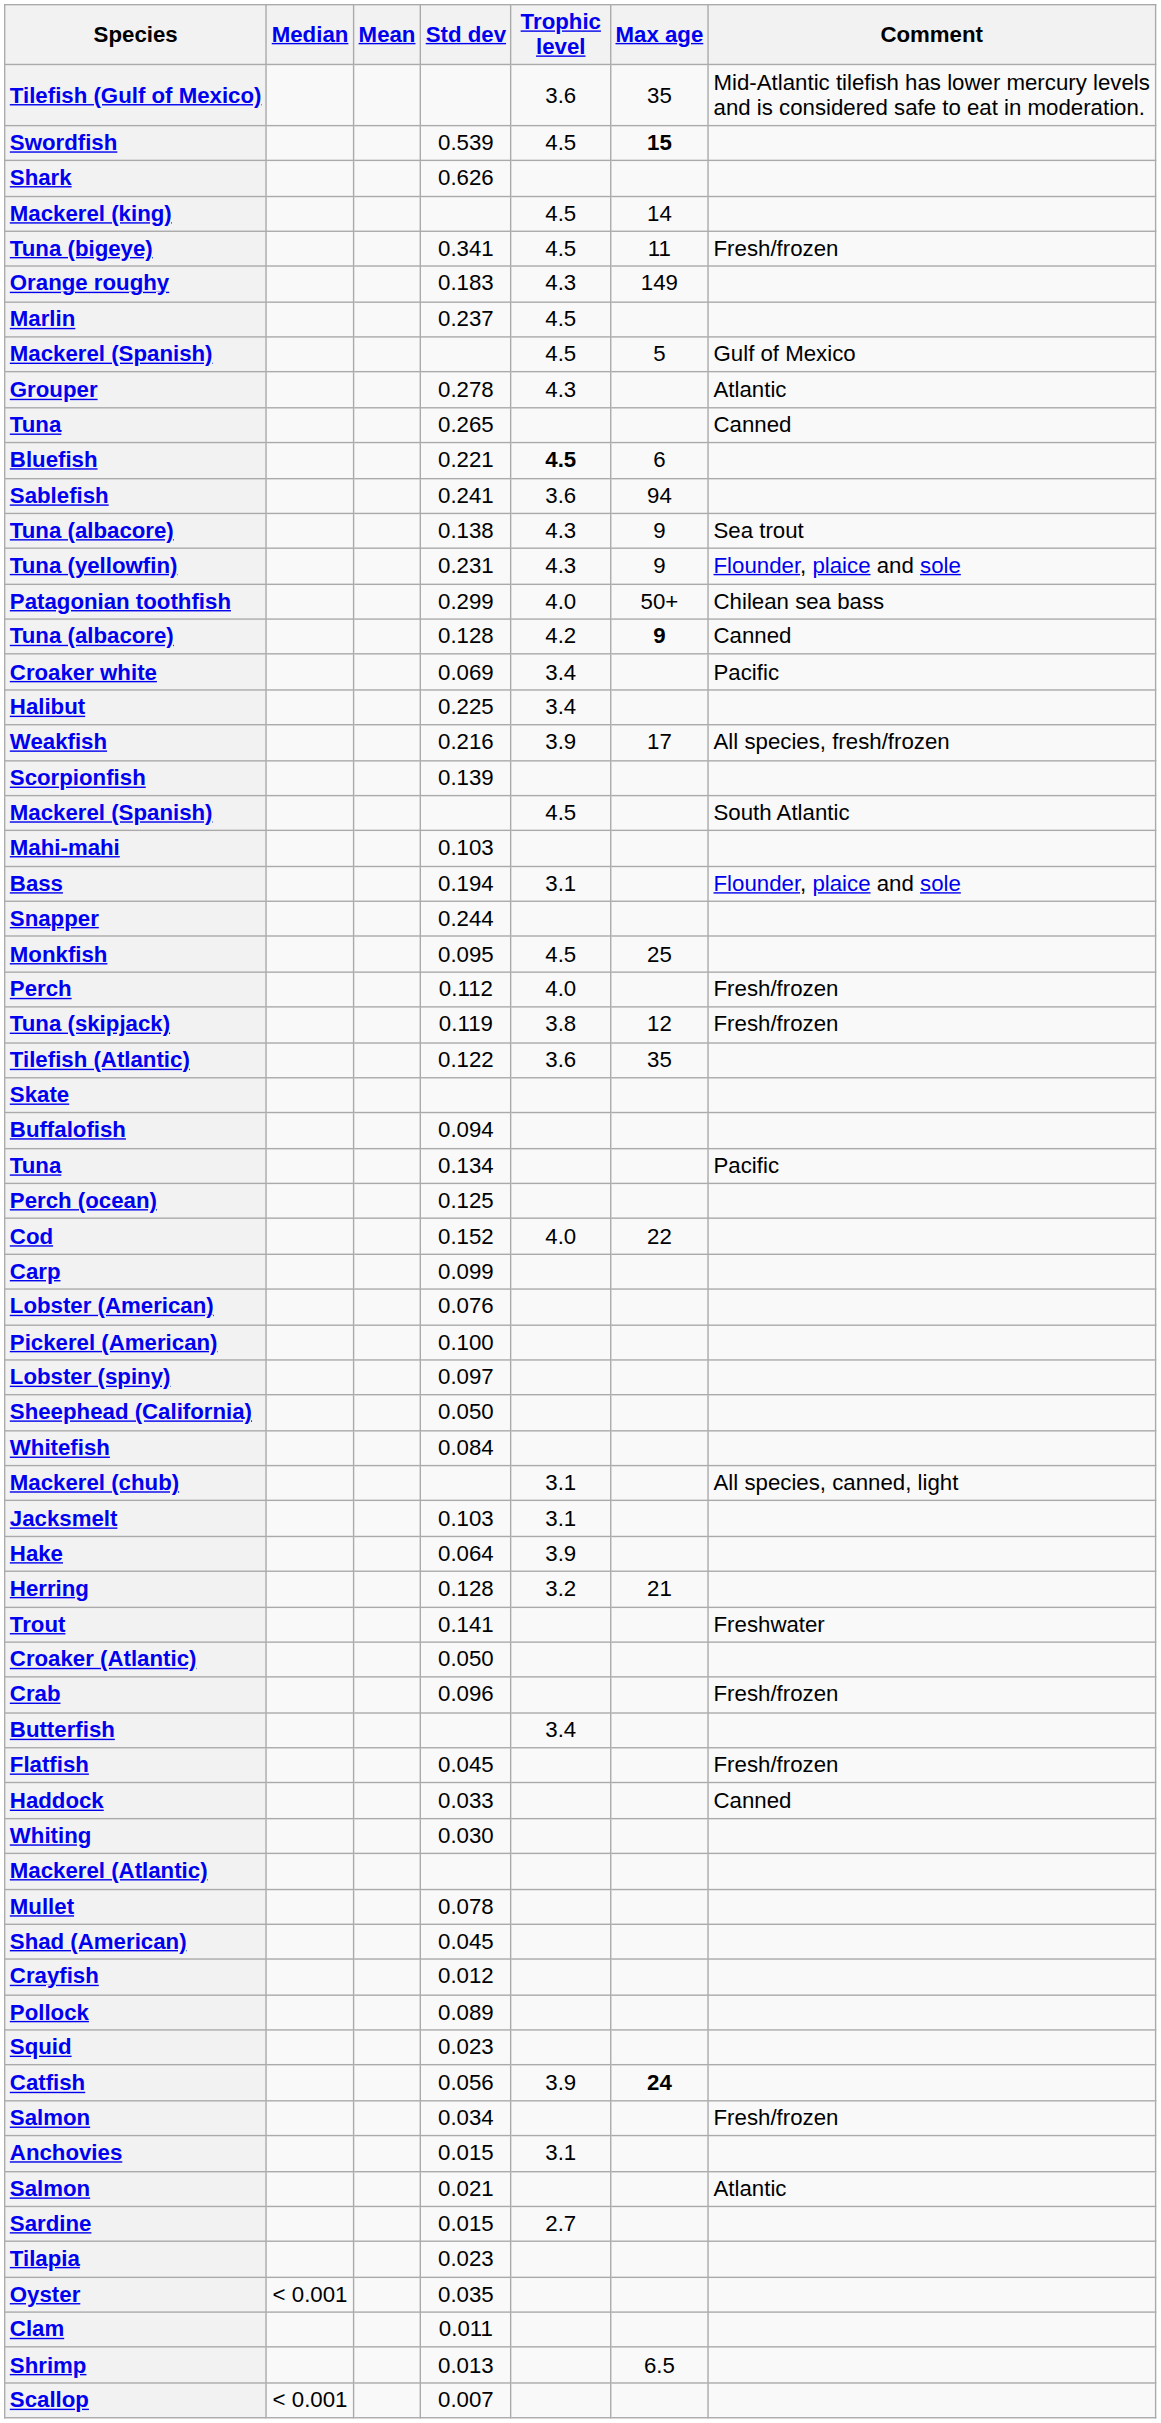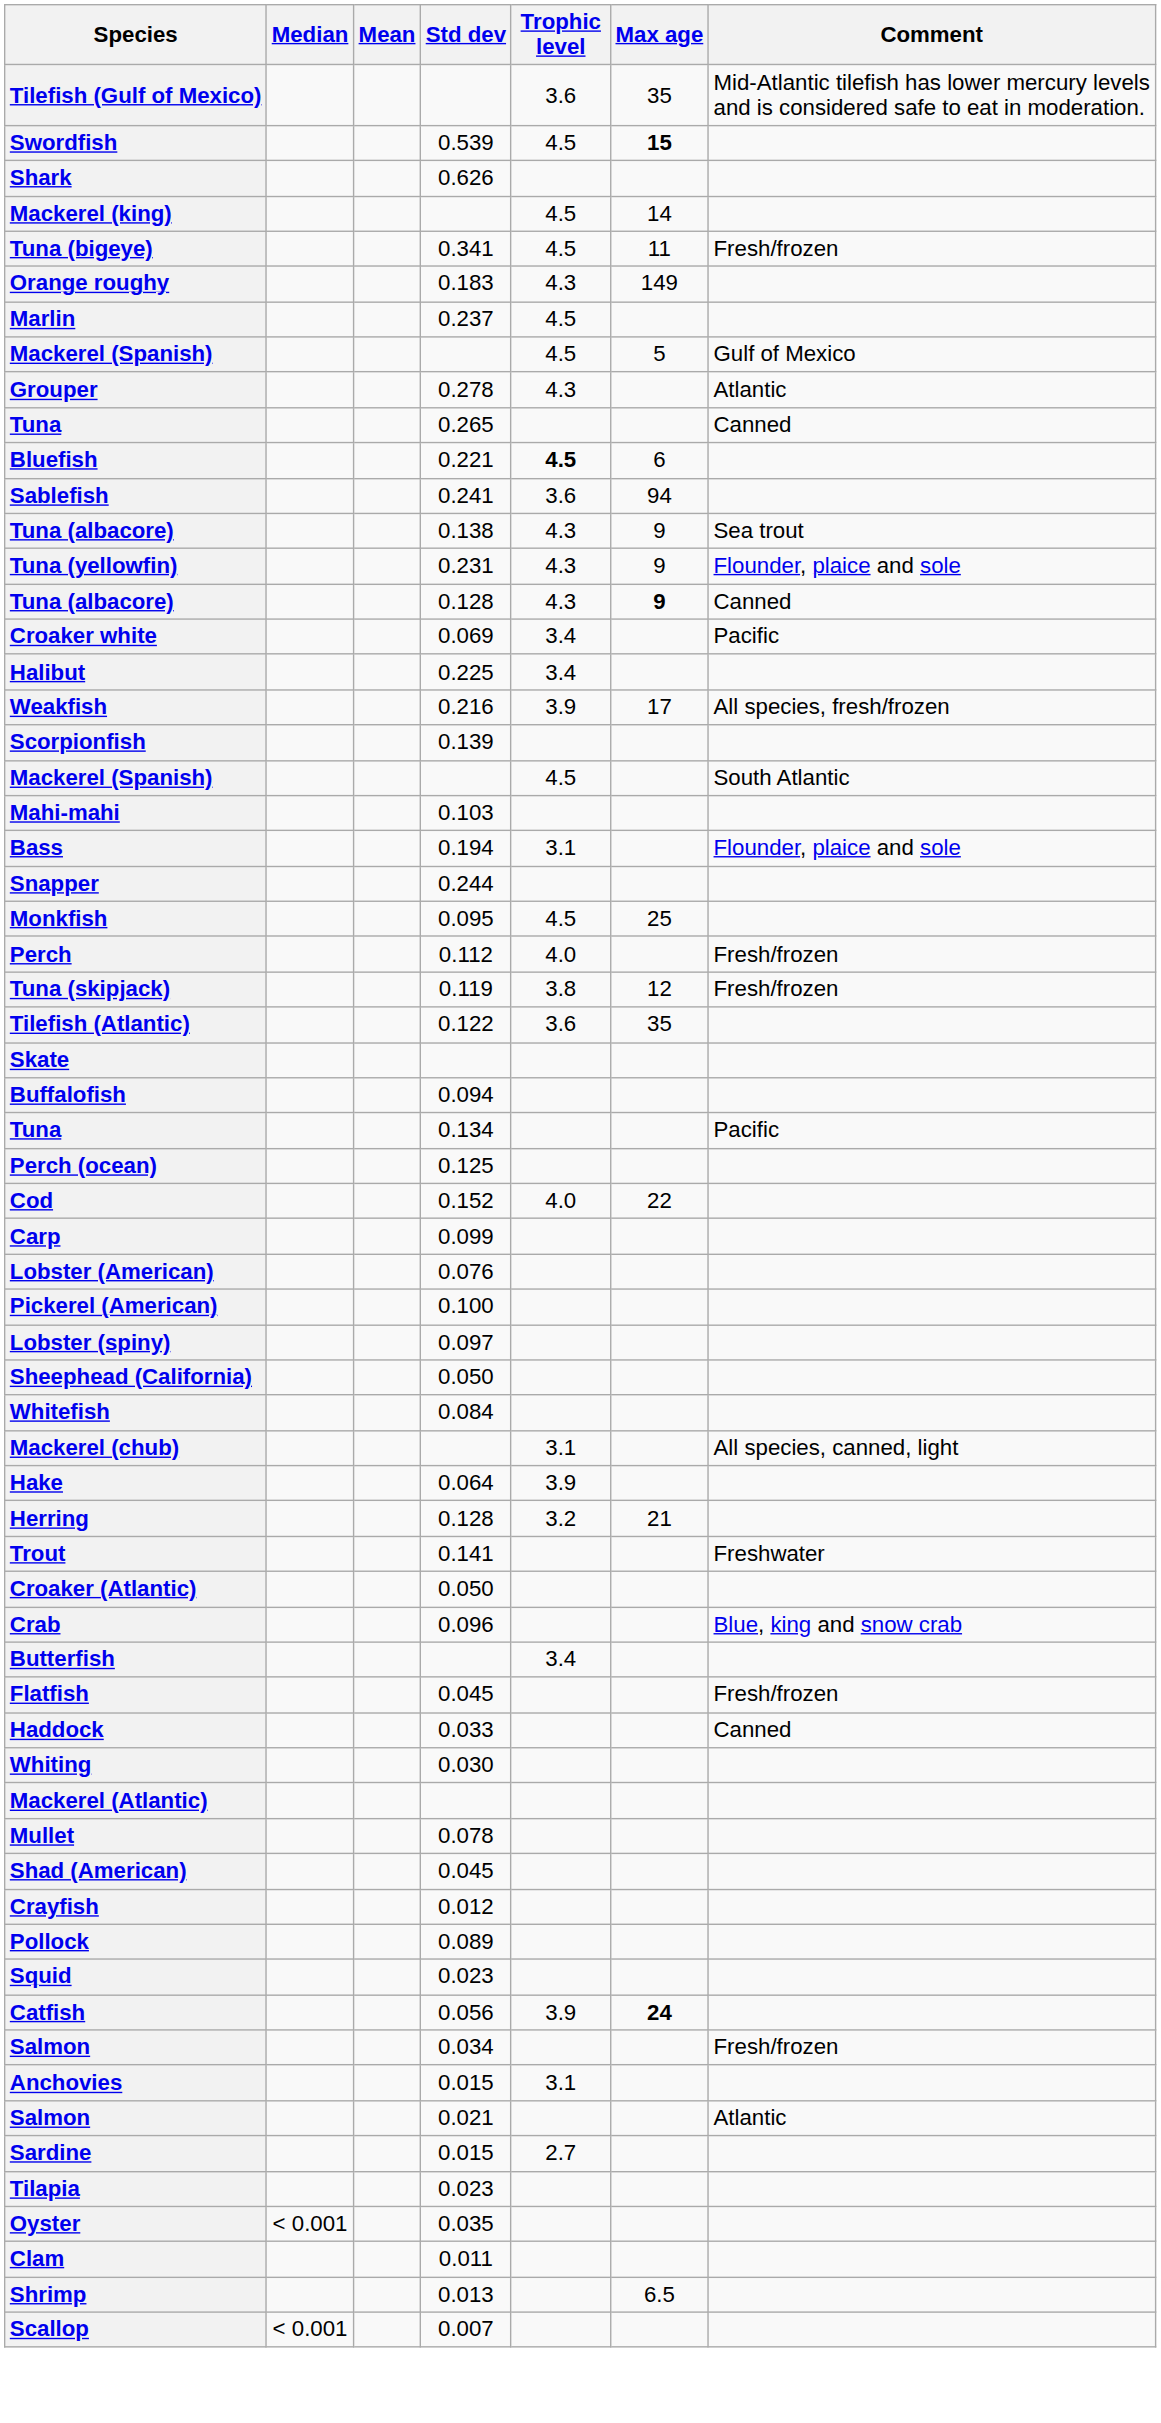- row: Patagonian toothfish | 0.299 | 4.0 | 50+ | Chilean sea bass
Tuna (albacore) / 0.128 | Trophic level: 4.2 -> 4.3
- row: Jacksmelt | 0.103 | 3.1
Crab | Comment: Fresh/frozen -> Blue, king and snow crab
